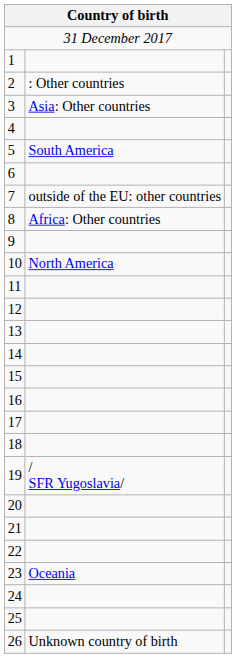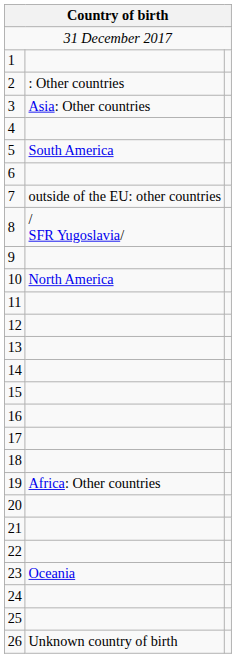8 | column 2: Africa: Other countries -> / SFR Yugoslavia/
19 | column 2: / SFR Yugoslavia/ -> Africa: Other countries
